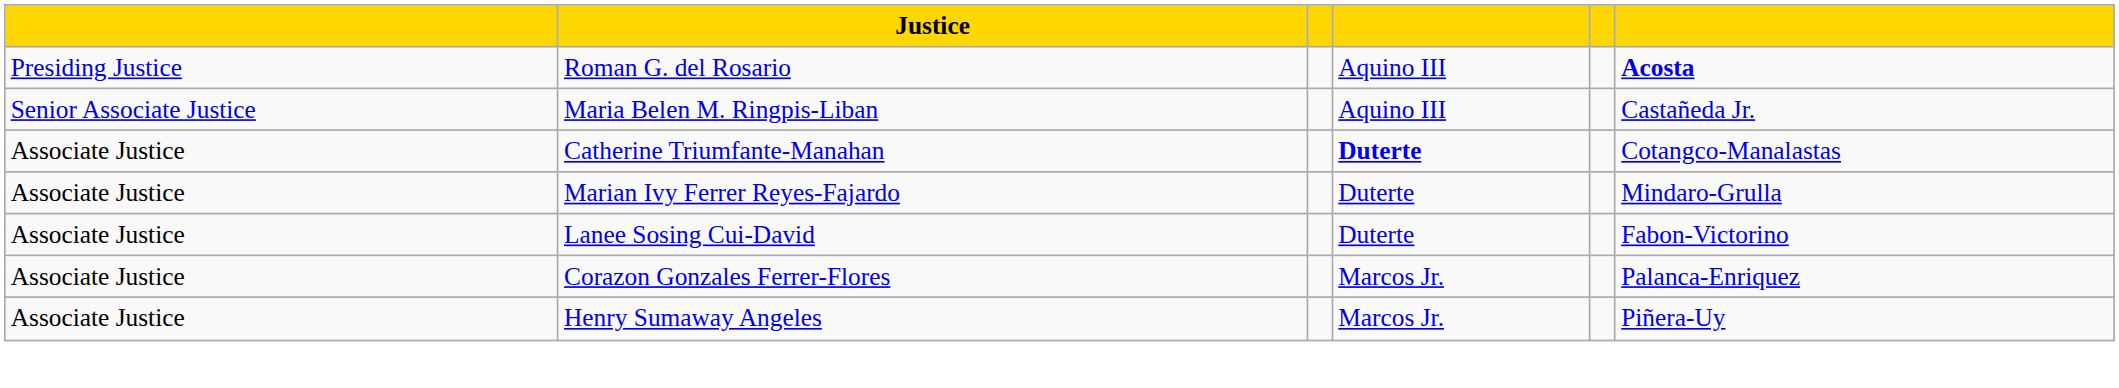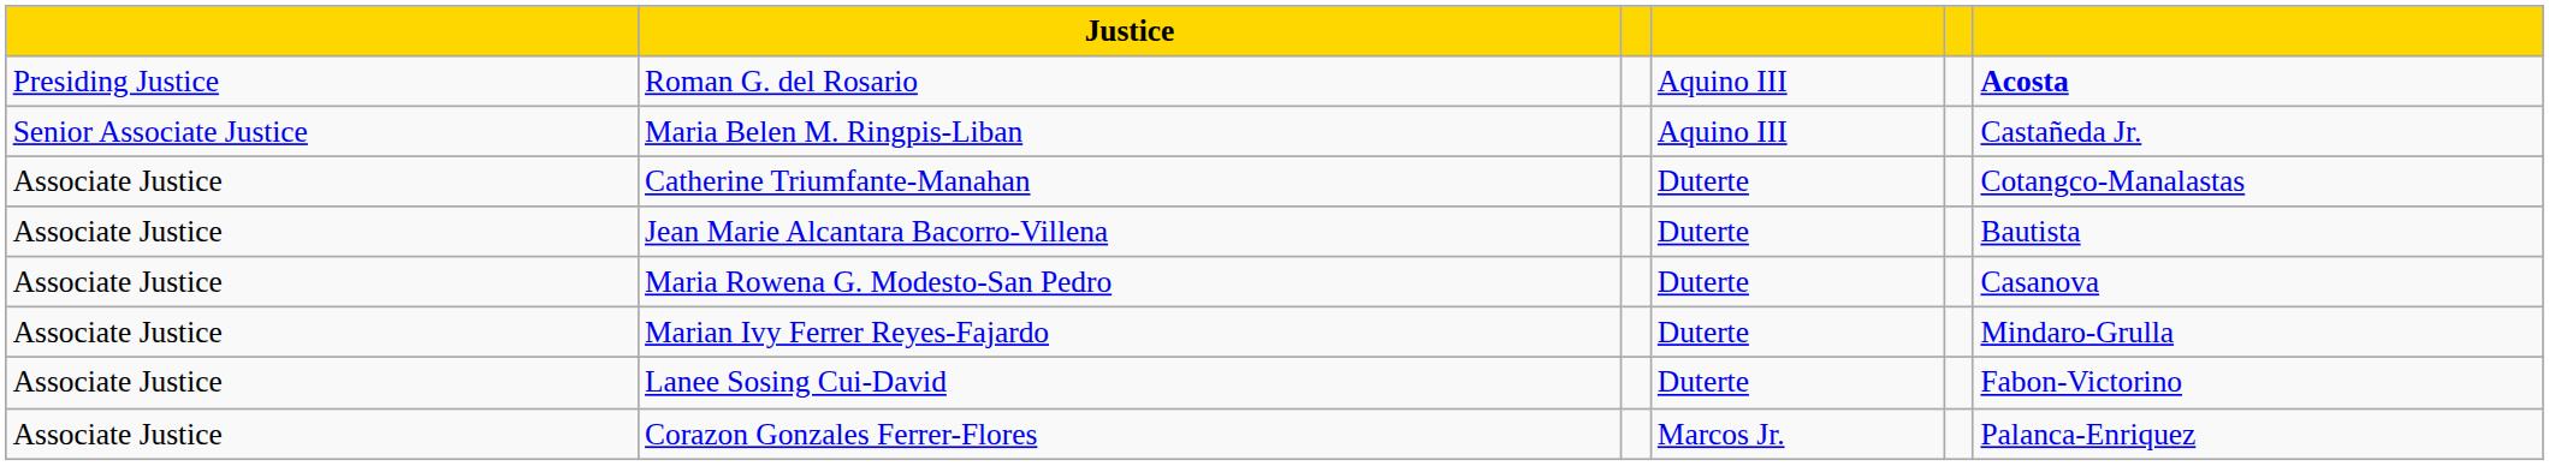Catherine Triumfante-Manahan | column 4: bold -> normal
+ row: Associate Justice | Jean Marie Alcantara Bacorro-Villena | Duterte | Bautista
+ row: Associate Justice | Maria Rowena G. Modesto-San Pedro | Duterte | Casanova
- row: Associate Justice | Henry Sumaway Angeles | Marcos Jr. | Piñera-Uy
